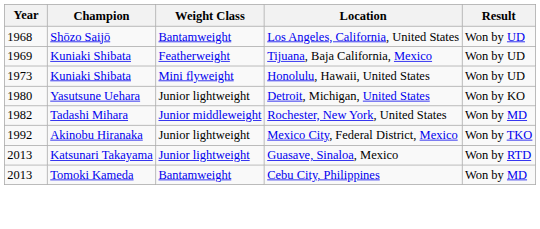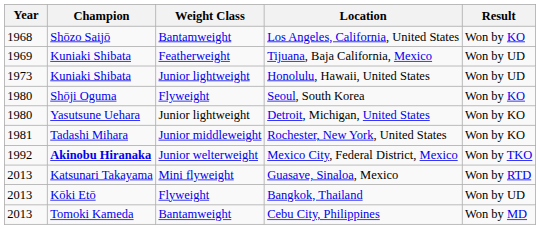Los Angeles, California, United States | Result: Won by UD -> Won by KO
Honolulu, Hawaii, United States | Weight Class: Mini flyweight -> Junior lightweight
+ row: 1980 | Shōji Oguma | Flyweight | Seoul, South Korea | Won by KO
Rochester, New York, United States | Year: 1982 -> 1981
Rochester, New York, United States | Result: Won by MD -> Won by KO
Mexico City, Federal District, Mexico | Champion: normal -> bold
Mexico City, Federal District, Mexico | Weight Class: Junior lightweight -> Junior welterweight
Guasave, Sinaloa, Mexico | Weight Class: Junior lightweight -> Mini flyweight
+ row: 2013 | Kōki Etō | Flyweight | Bangkok, Thailand | Won by UD
